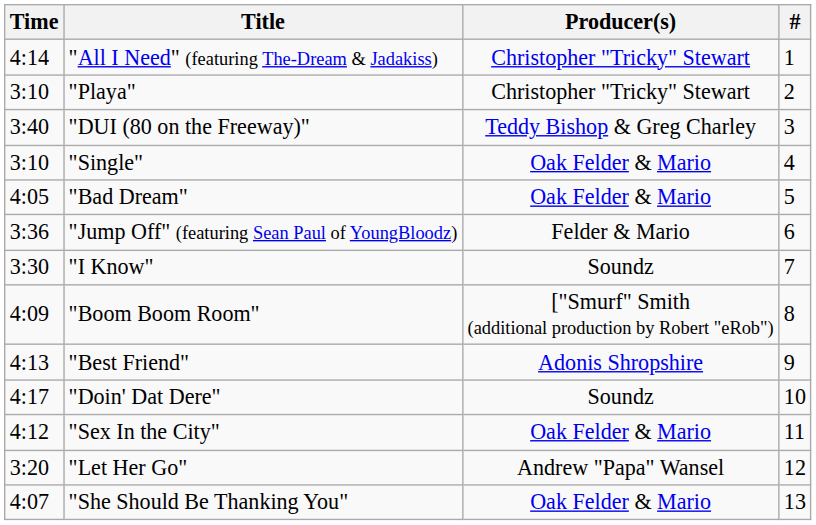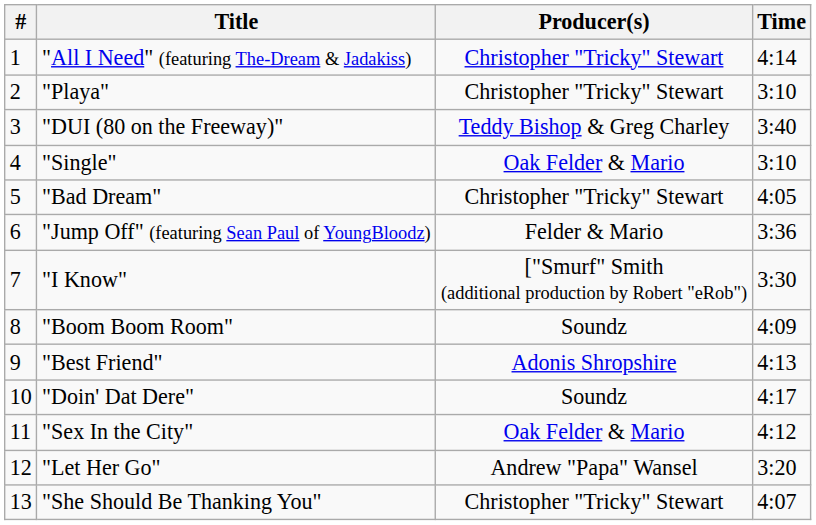columns swapped: # <-> Time
"Bad Dream" | Producer(s): Oak Felder & Mario -> Christopher "Tricky" Stewart
"I Know" | Producer(s): Soundz -> ["Smurf" Smith (additional production by Robert "eRob")
"Boom Boom Room" | Producer(s): ["Smurf" Smith (additional production by Robert "eRob") -> Soundz
"She Should Be Thanking You" | Producer(s): Oak Felder & Mario -> Christopher "Tricky" Stewart
